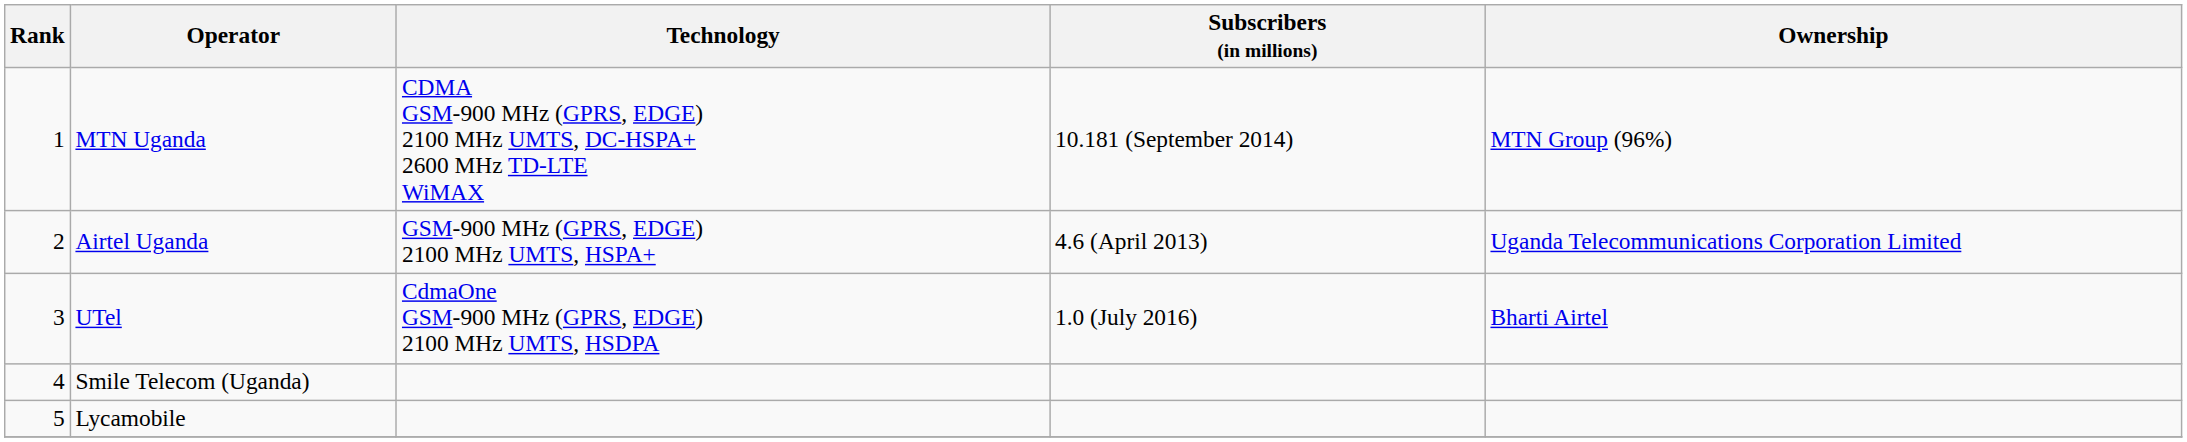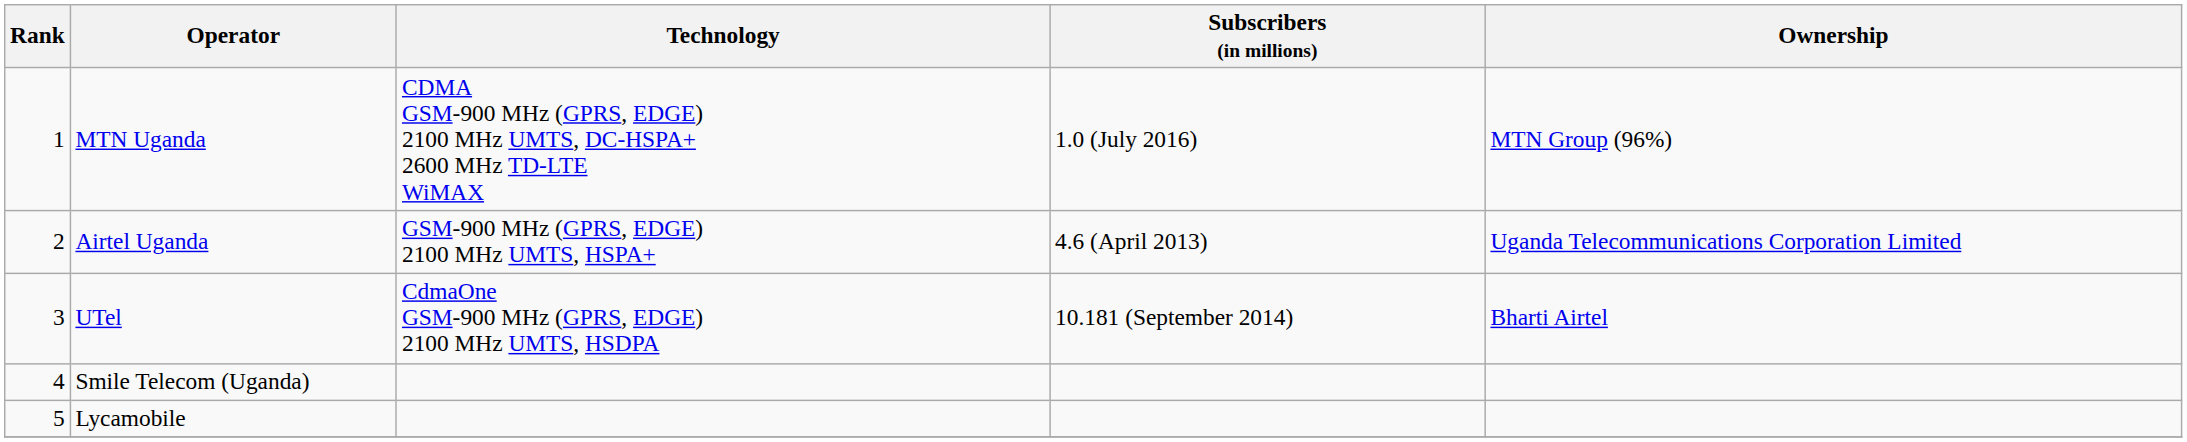MTN Uganda | Subscribers (in millions): 10.181 (September 2014) -> 1.0 (July 2016)
UTel | Subscribers (in millions): 1.0 (July 2016) -> 10.181 (September 2014)
